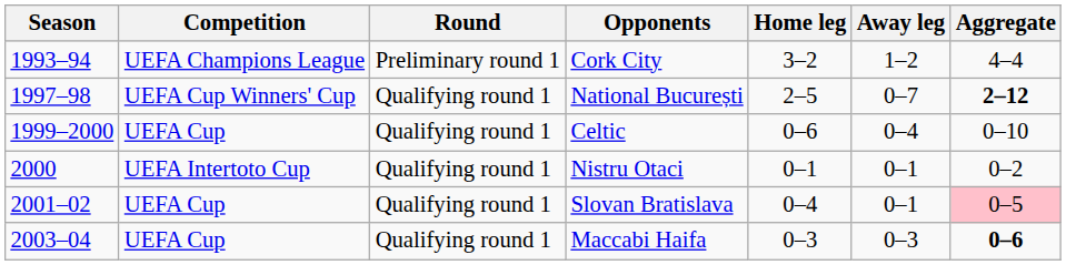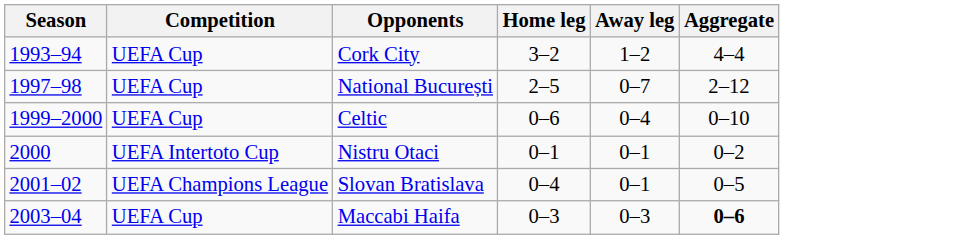- column: Round | Preliminary round 1 | Qualifying round 1 | Qualifying round 1 | Qualifying round 1 | Qualifying round 1 | Qualifying round 1
Cork City | Competition: UEFA Champions League -> UEFA Cup
National București | Competition: UEFA Cup Winners' Cup -> UEFA Cup
National București | Aggregate: bold -> normal
Slovan Bratislava | Competition: UEFA Cup -> UEFA Champions League
Slovan Bratislava | Aggregate: pink background -> no background
